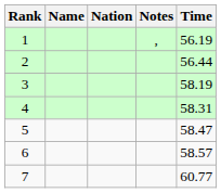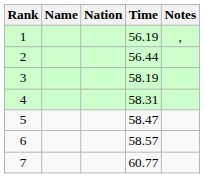columns swapped: Time <-> Notes
